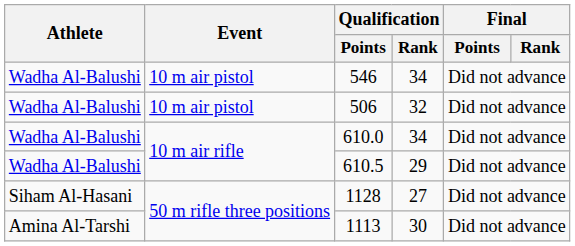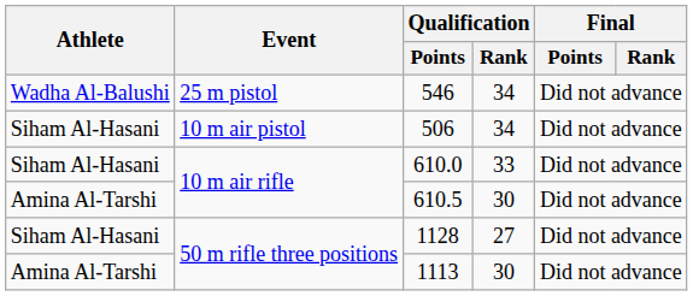546 | Event: 10 m air pistol -> 25 m pistol
506 | Athlete: Wadha Al-Balushi -> Siham Al-Hasani
506 | Qualification / Rank: 32 -> 34
610.0 | Athlete: Wadha Al-Balushi -> Siham Al-Hasani
610.0 | Qualification / Rank: 34 -> 33
610.5 | Athlete: Wadha Al-Balushi -> Amina Al-Tarshi
610.5 | Qualification / Rank: 29 -> 30
